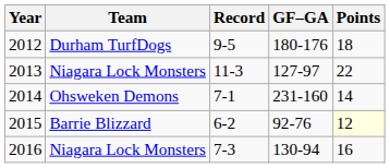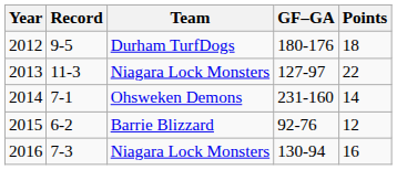columns swapped: Team <-> Record
2015 | Points: lightyellow background -> no background
